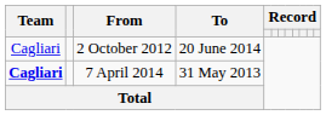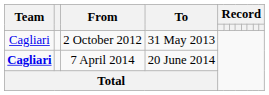2 October 2012 | To: 20 June 2014 -> 31 May 2013
7 April 2014 | To: 31 May 2013 -> 20 June 2014
